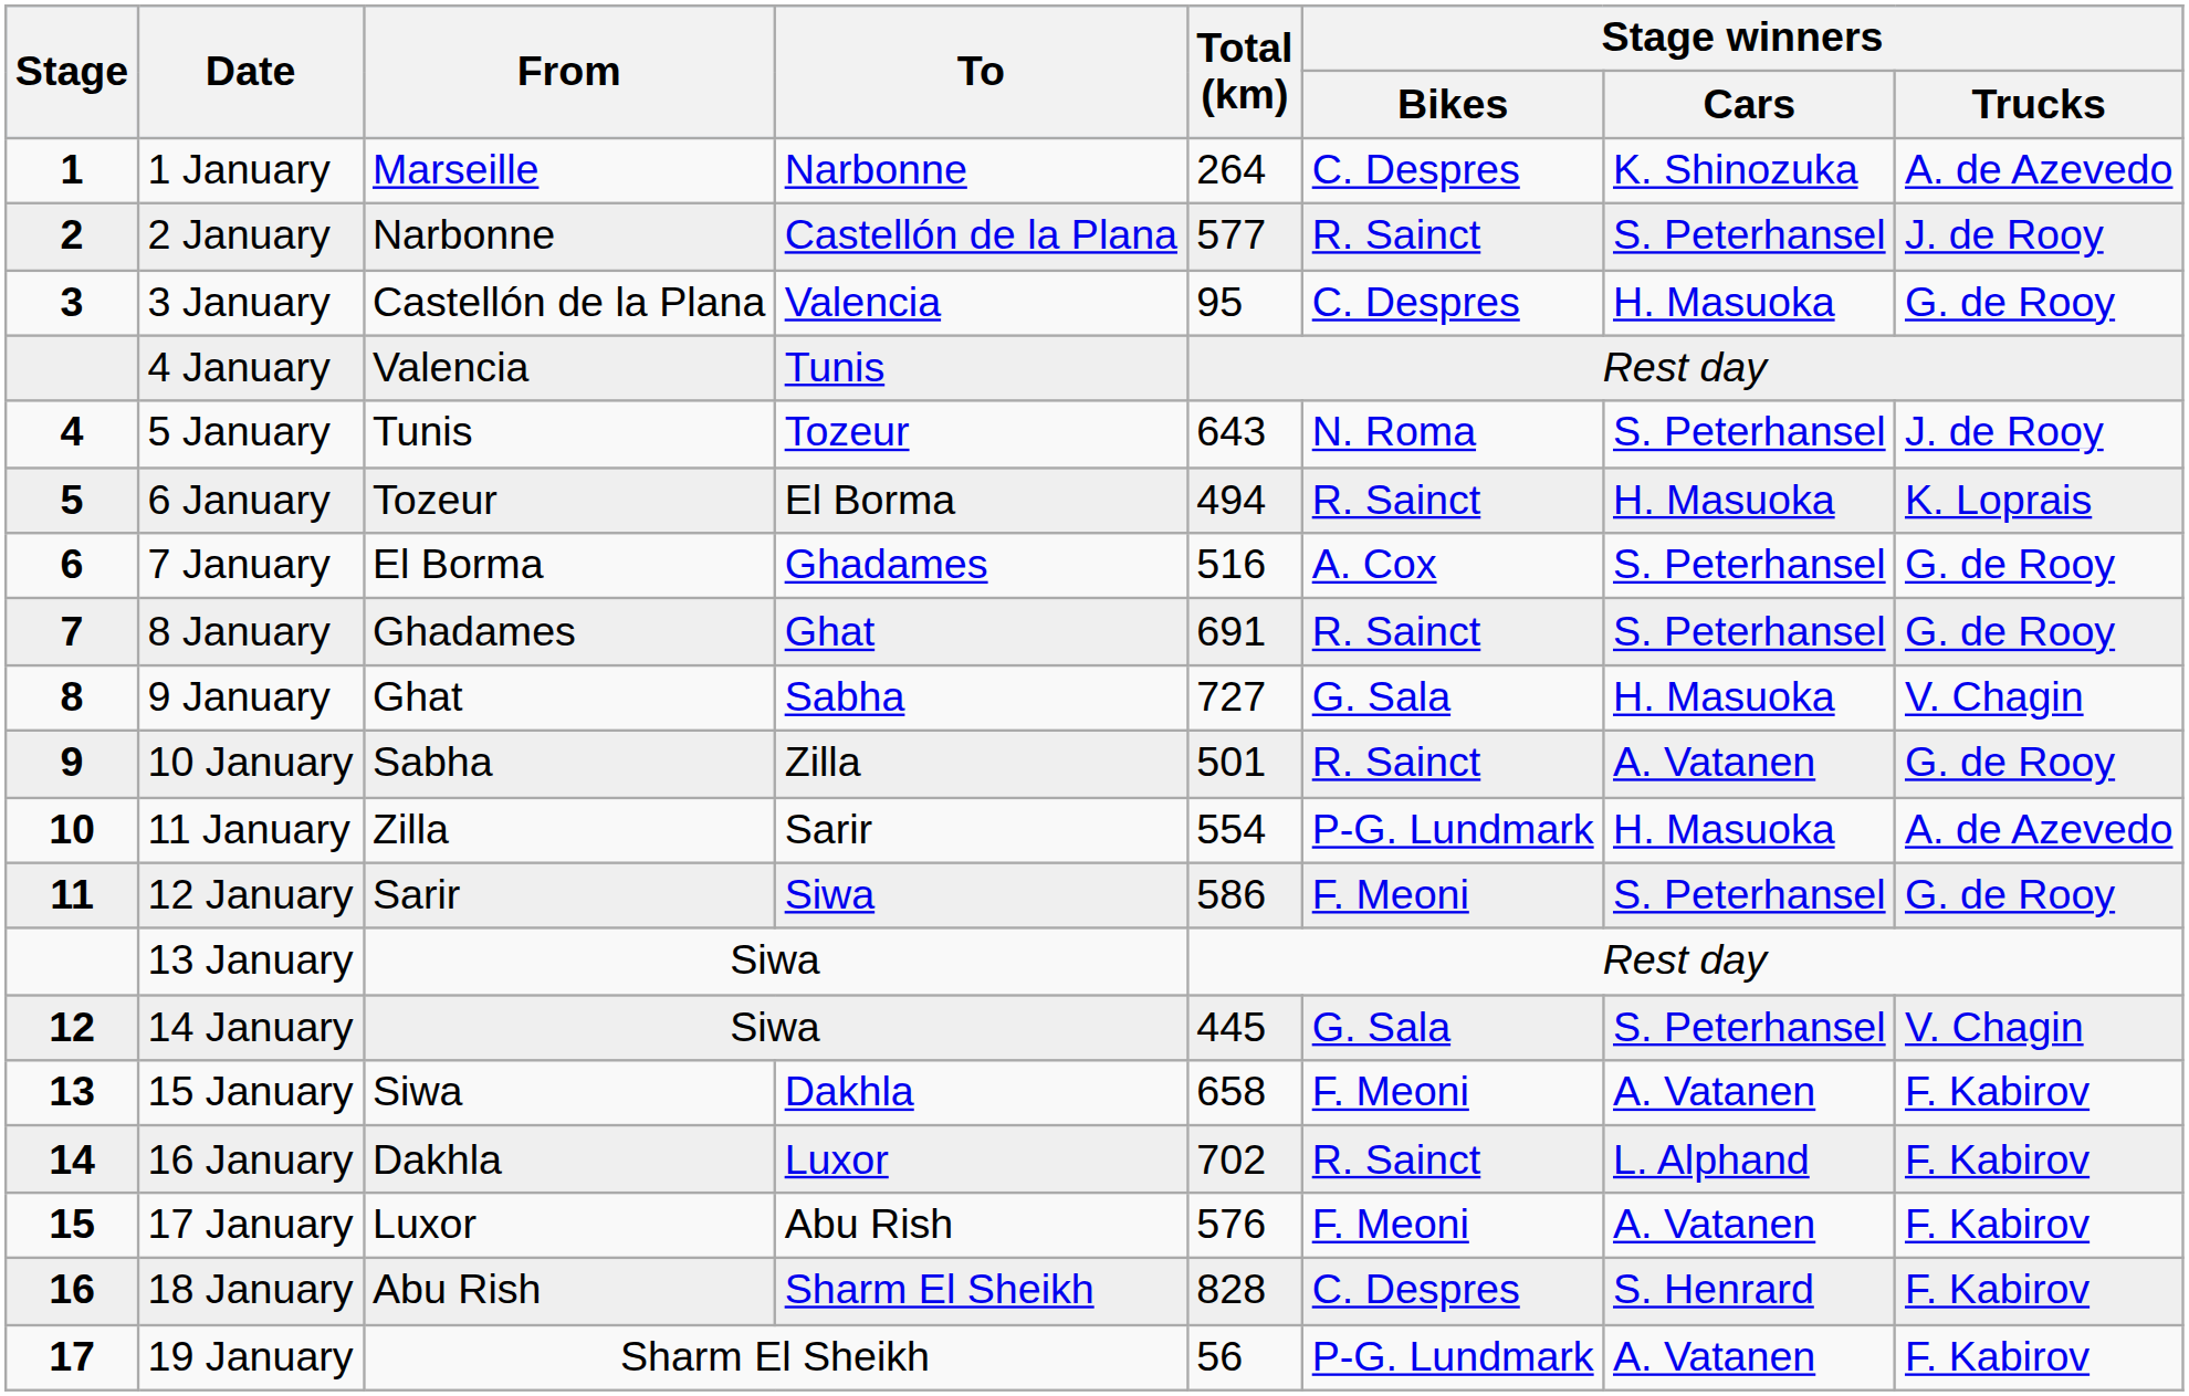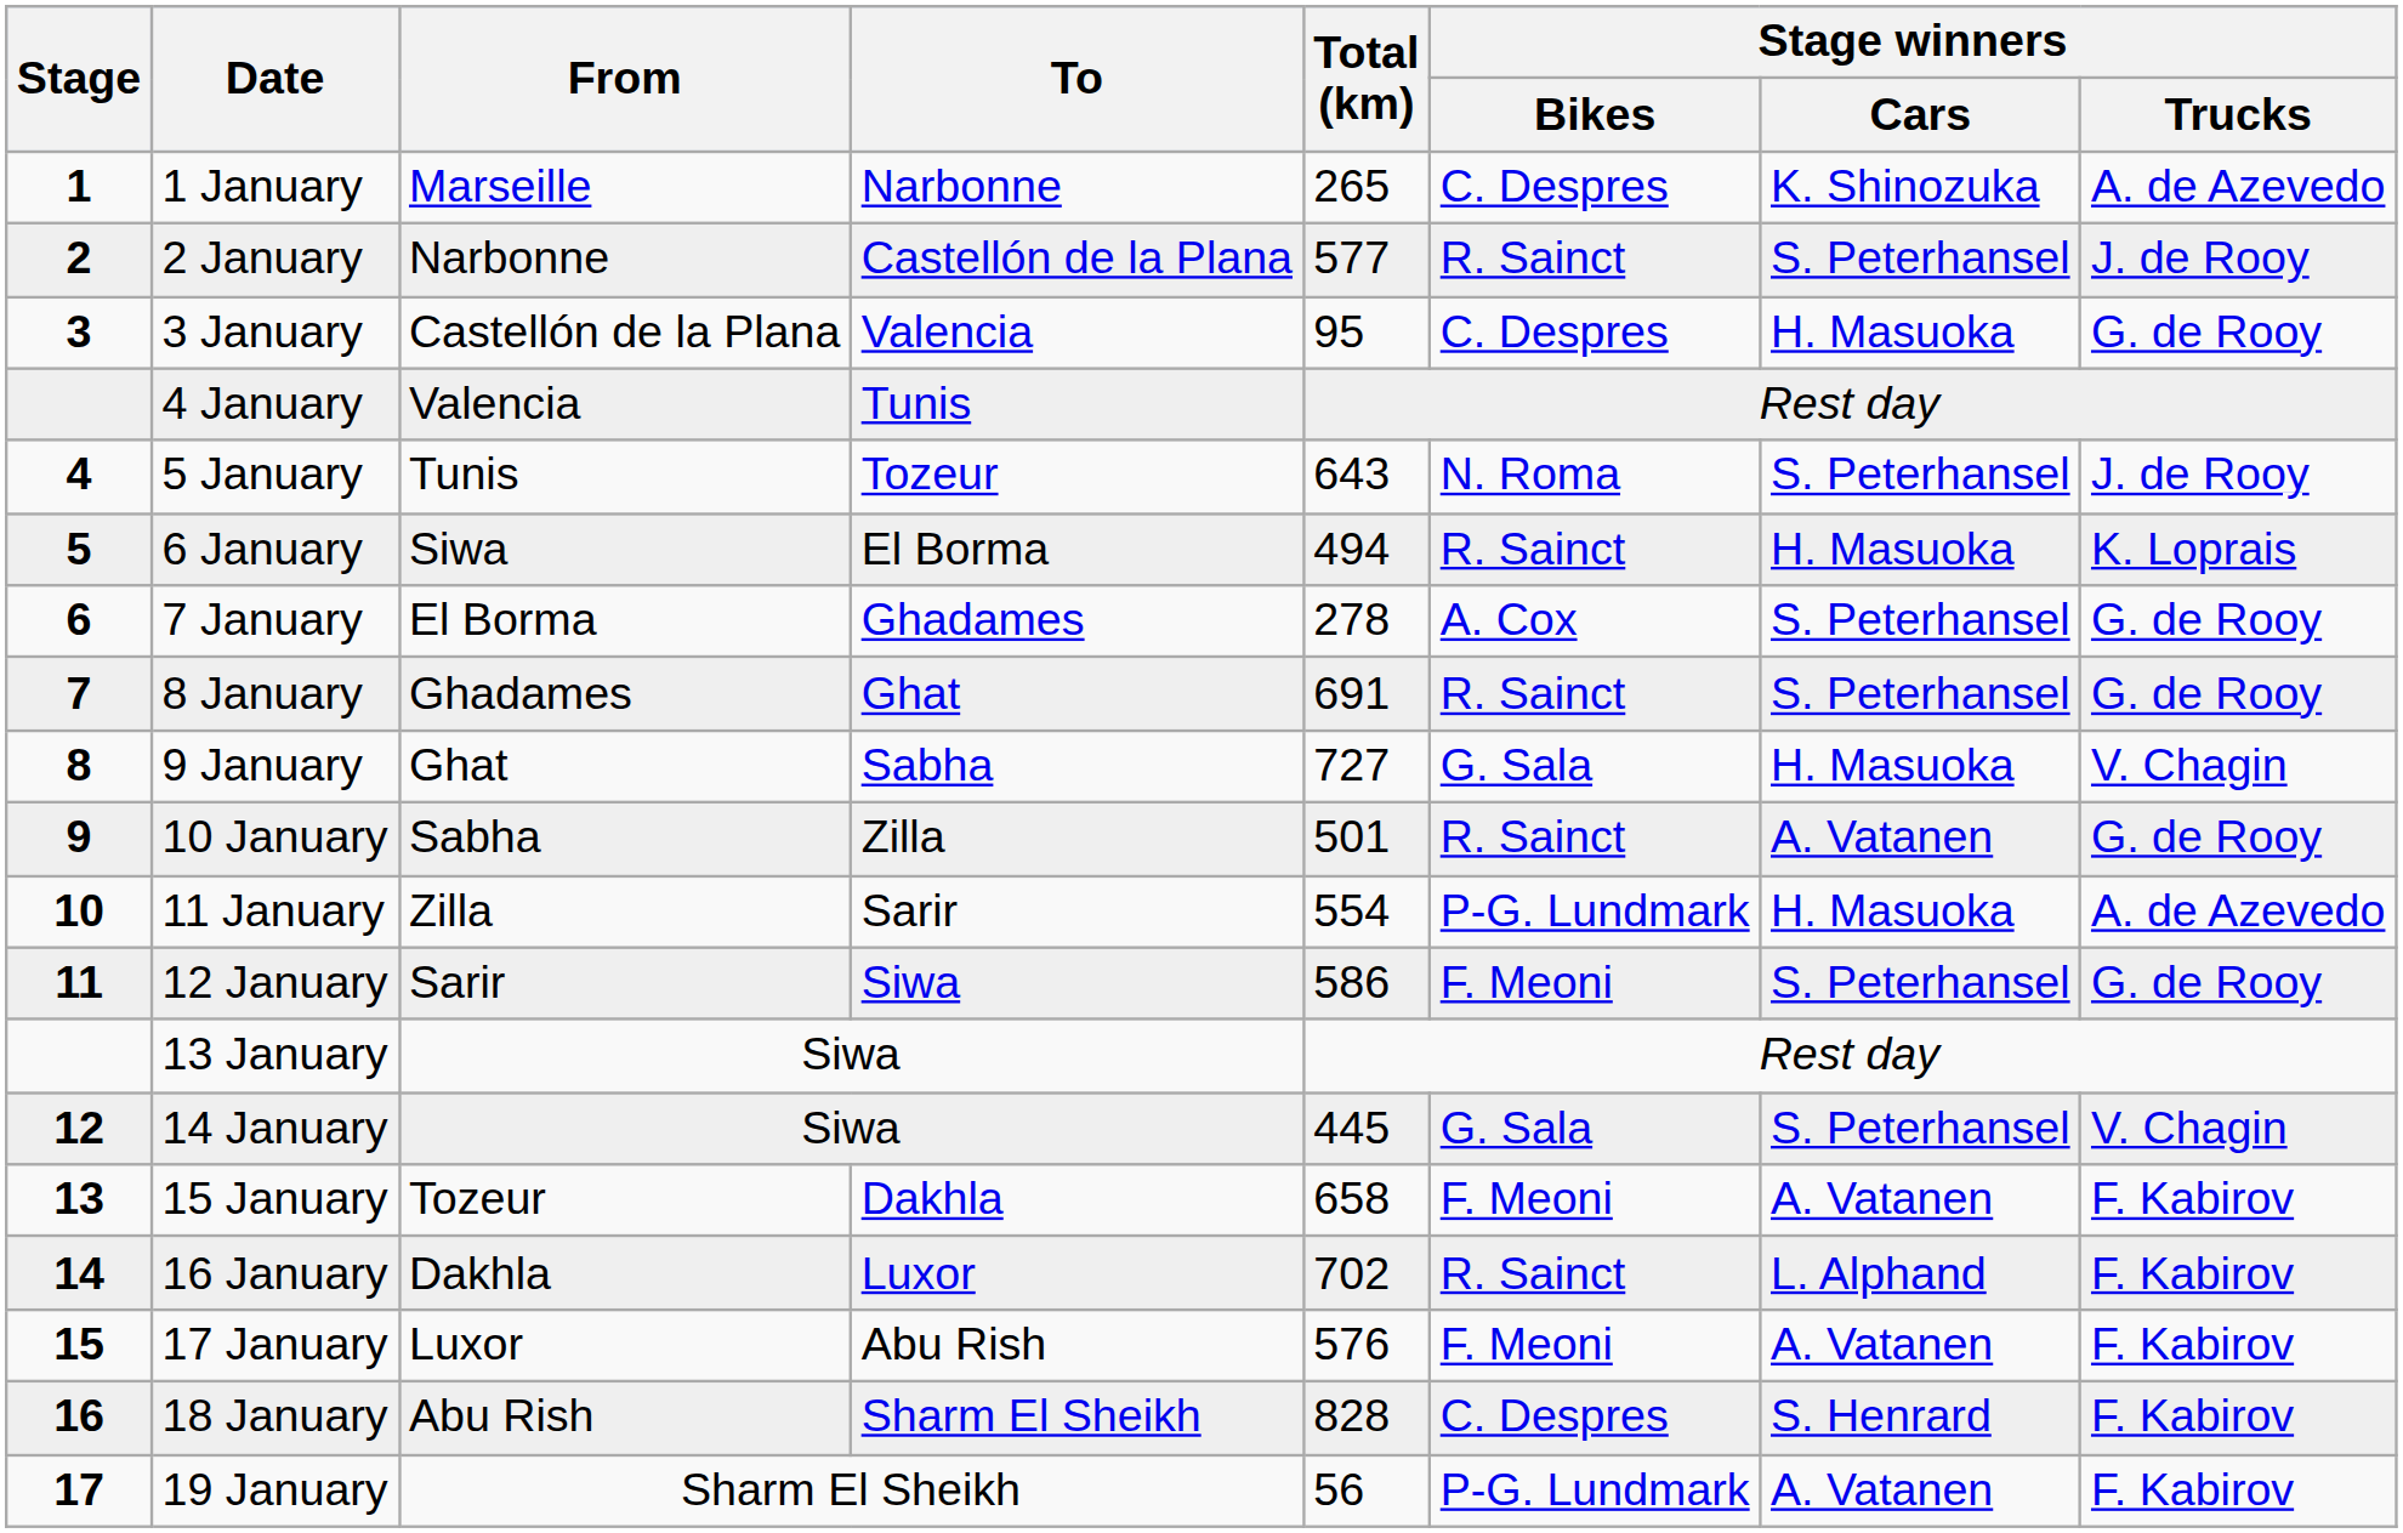1 January | Total (km): 264 -> 265
6 January | From: Tozeur -> Siwa
7 January | Total (km): 516 -> 278
15 January | From: Siwa -> Tozeur
